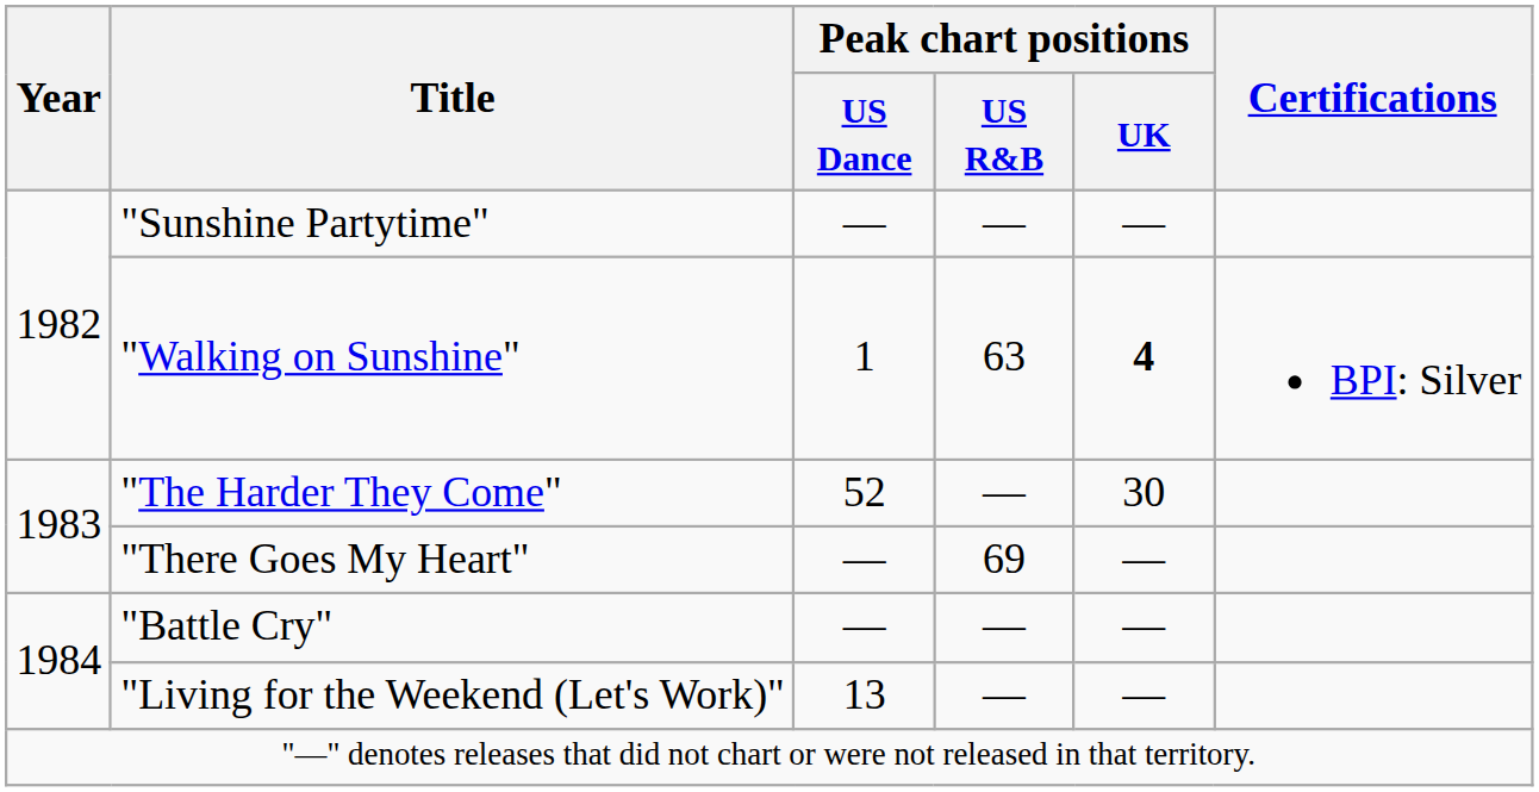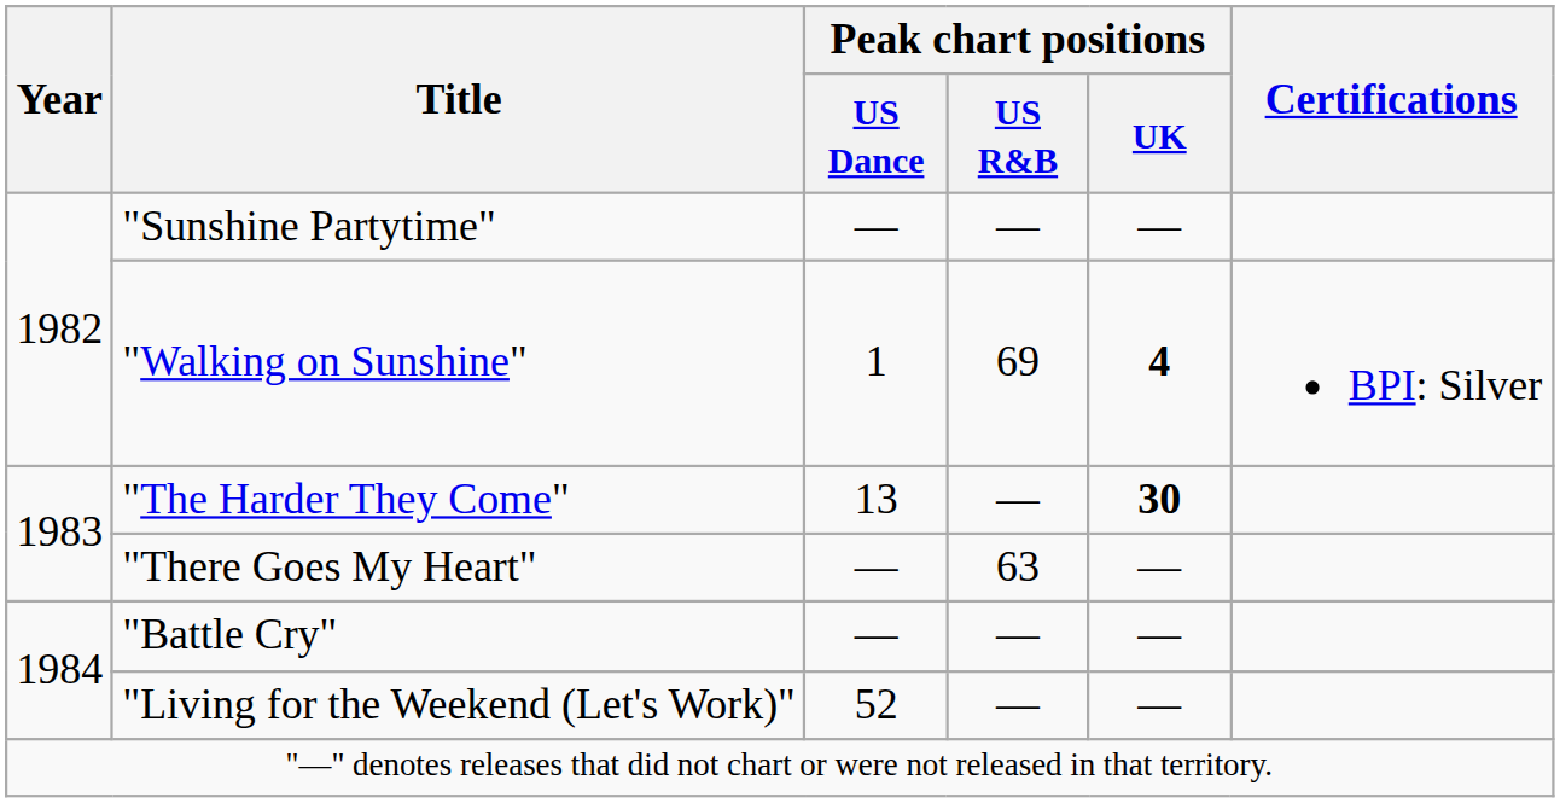"Walking on Sunshine" | Peak chart positions / US R&B: 63 -> 69
"The Harder They Come" | Peak chart positions / US Dance: 52 -> 13
"The Harder They Come" | Peak chart positions / UK: normal -> bold
"There Goes My Heart" | Peak chart positions / US R&B: 69 -> 63
"Living for the Weekend (Let's Work)" | Peak chart positions / US Dance: 13 -> 52
